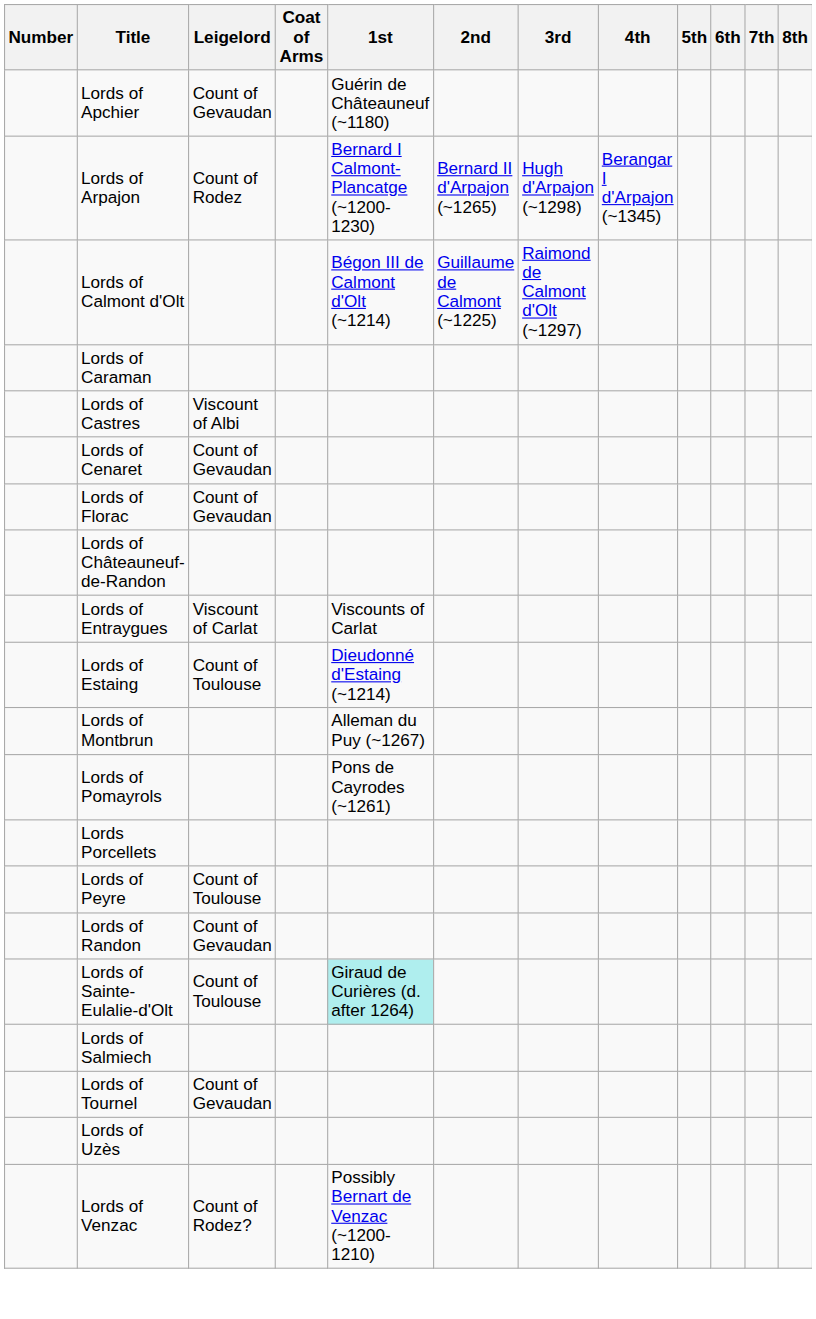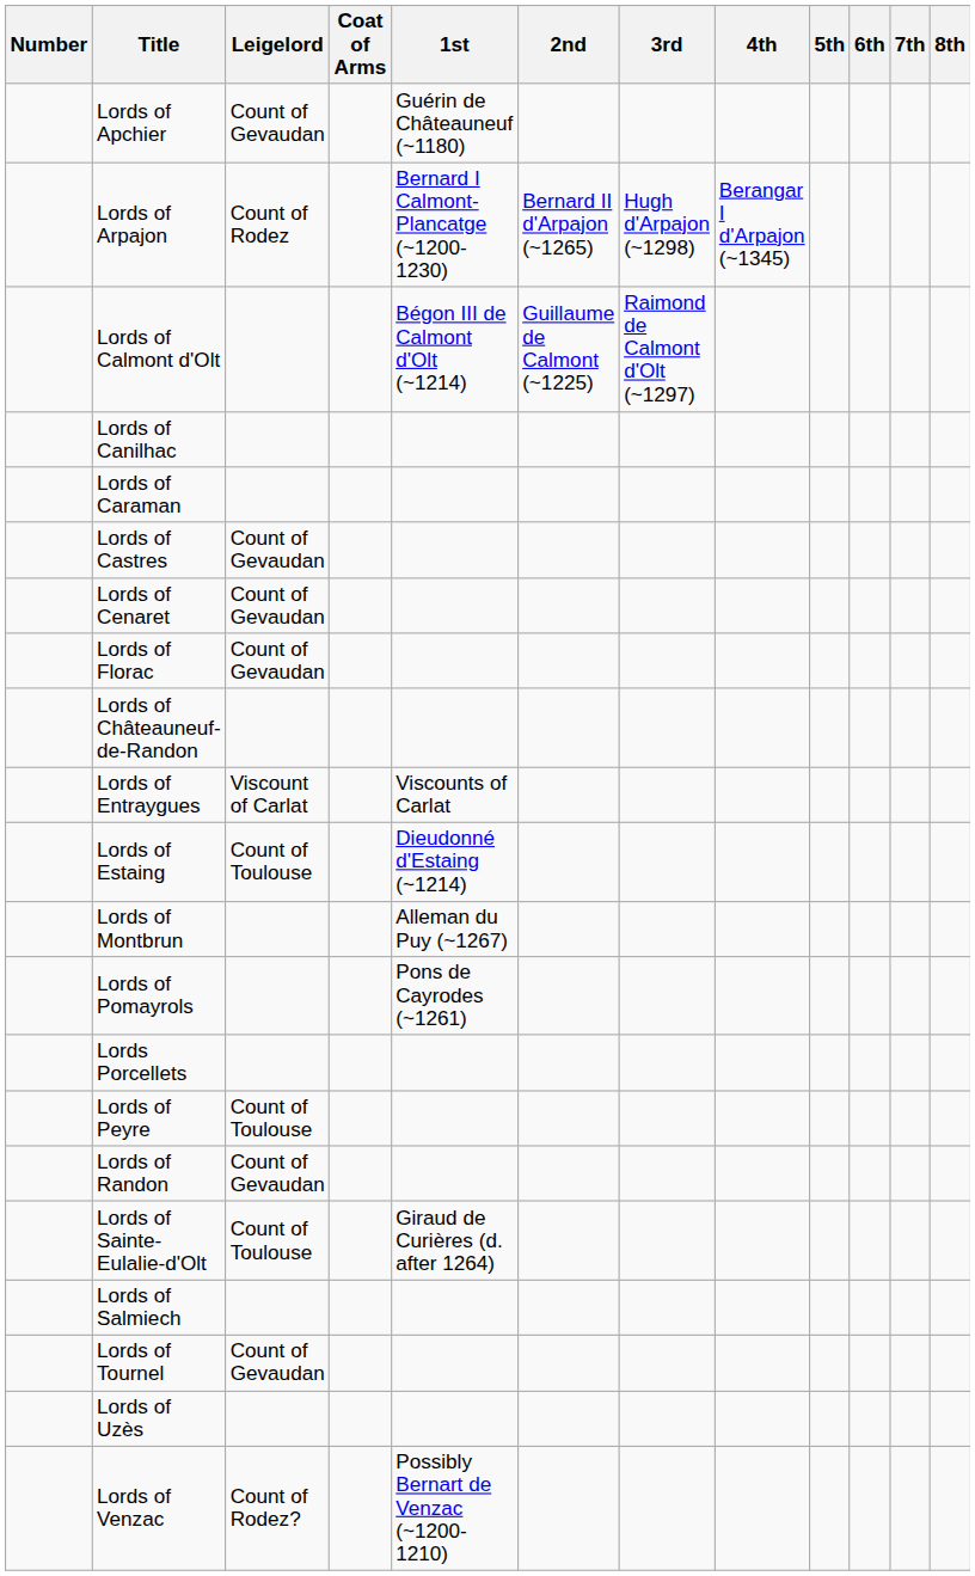+ row: Lords of Canilhac
Lords of Castres | Leigelord: Viscount of Albi -> Count of Gevaudan
Lords of Sainte-Eulalie-d'Olt | 1st: paleturquoise background -> no background
